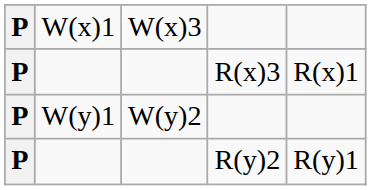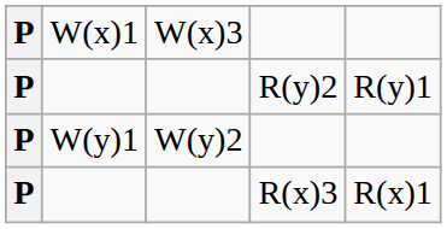rows swapped: R(x)3 <-> R(y)2
